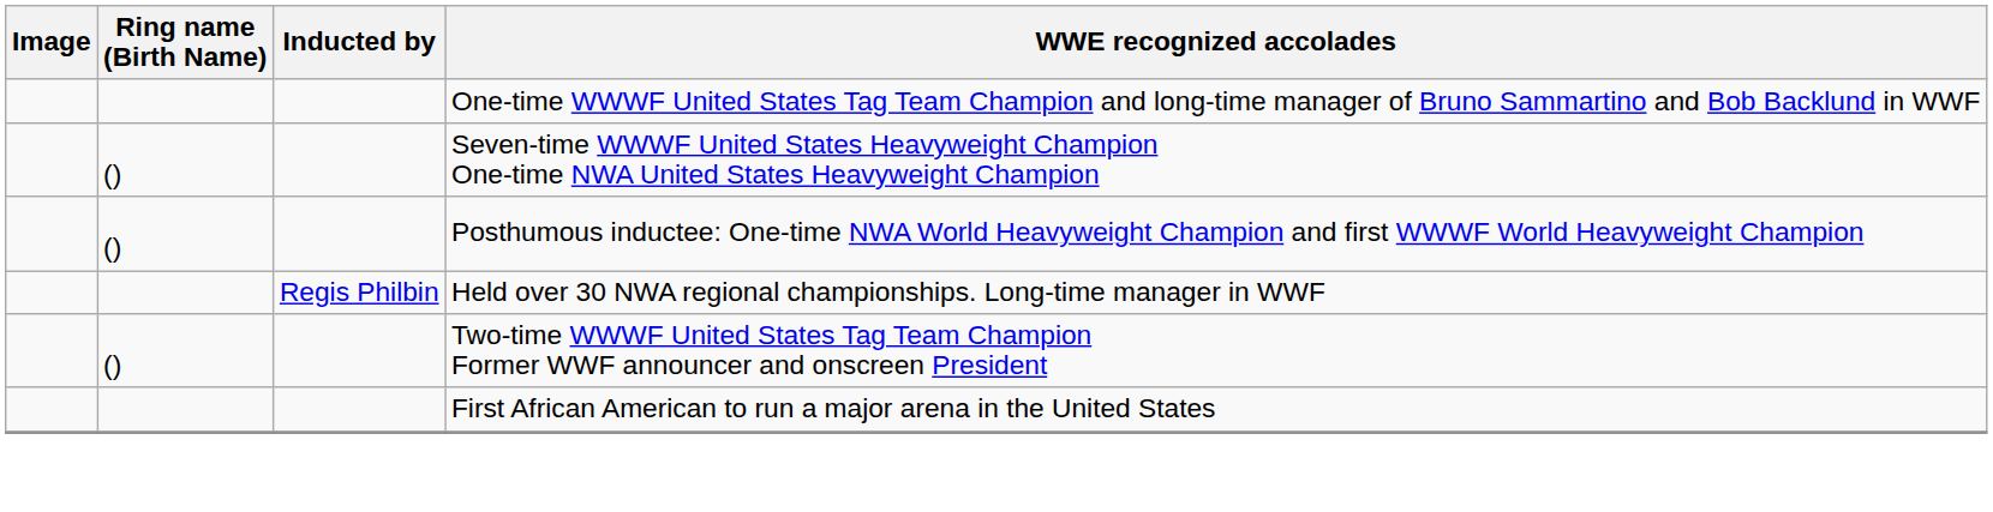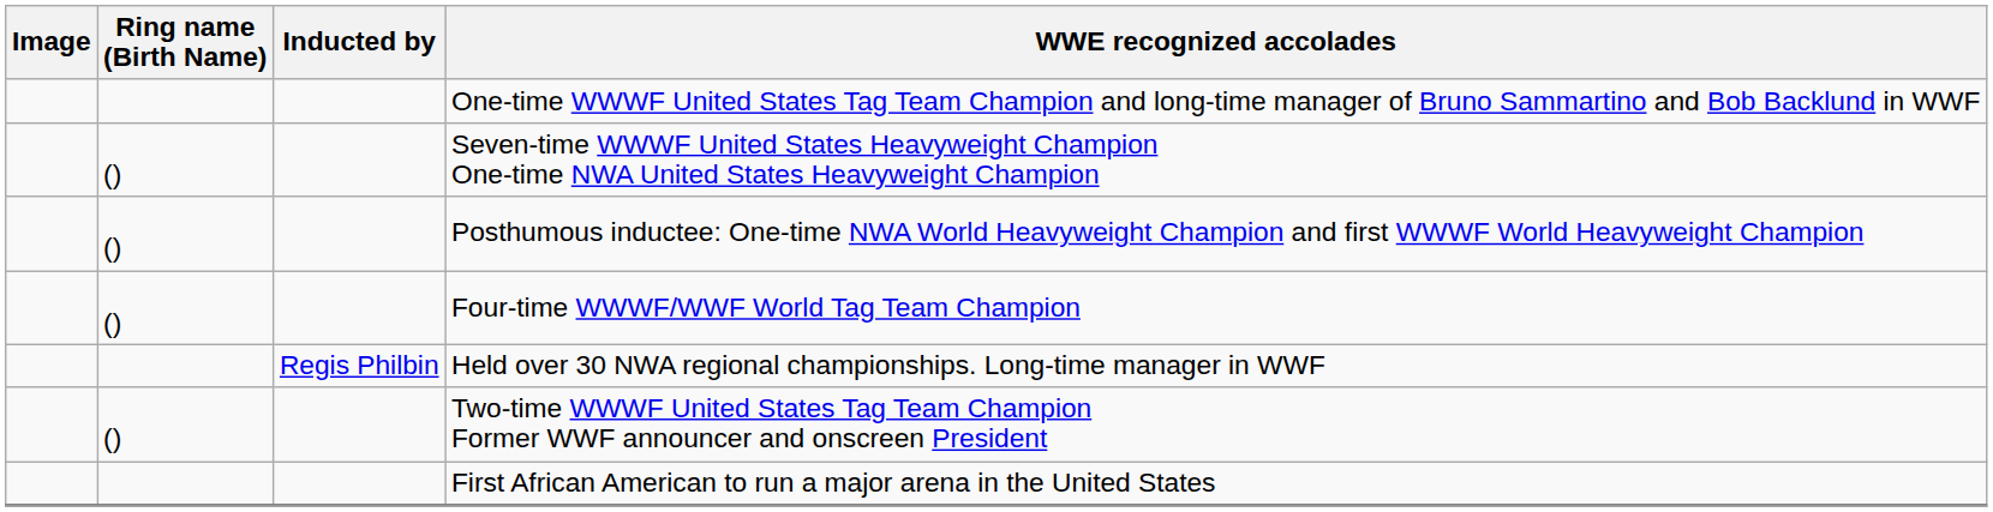+ row: () | Four-time WWWF/WWF World Tag Team Champion
